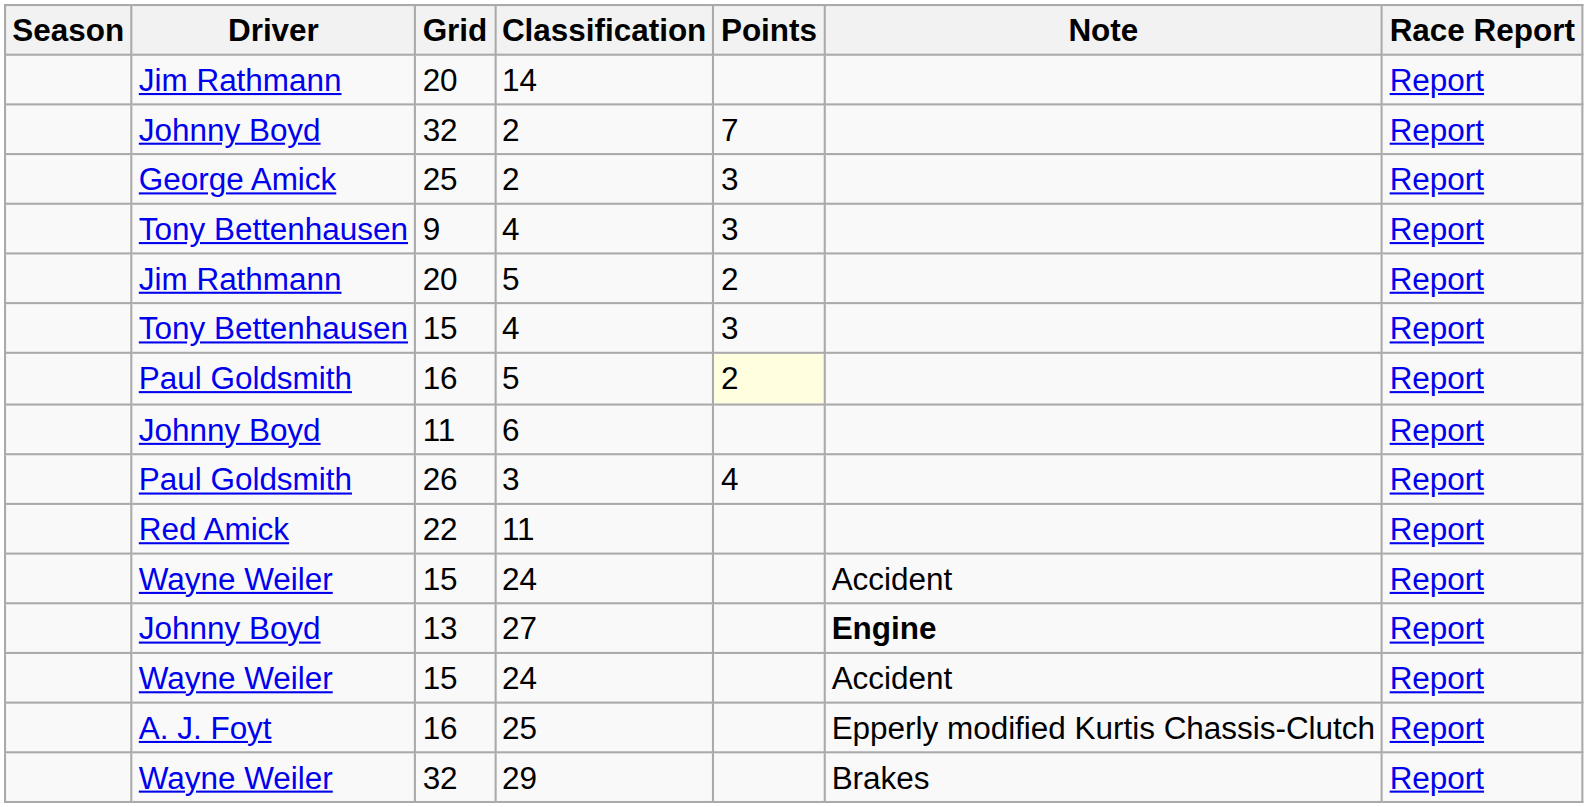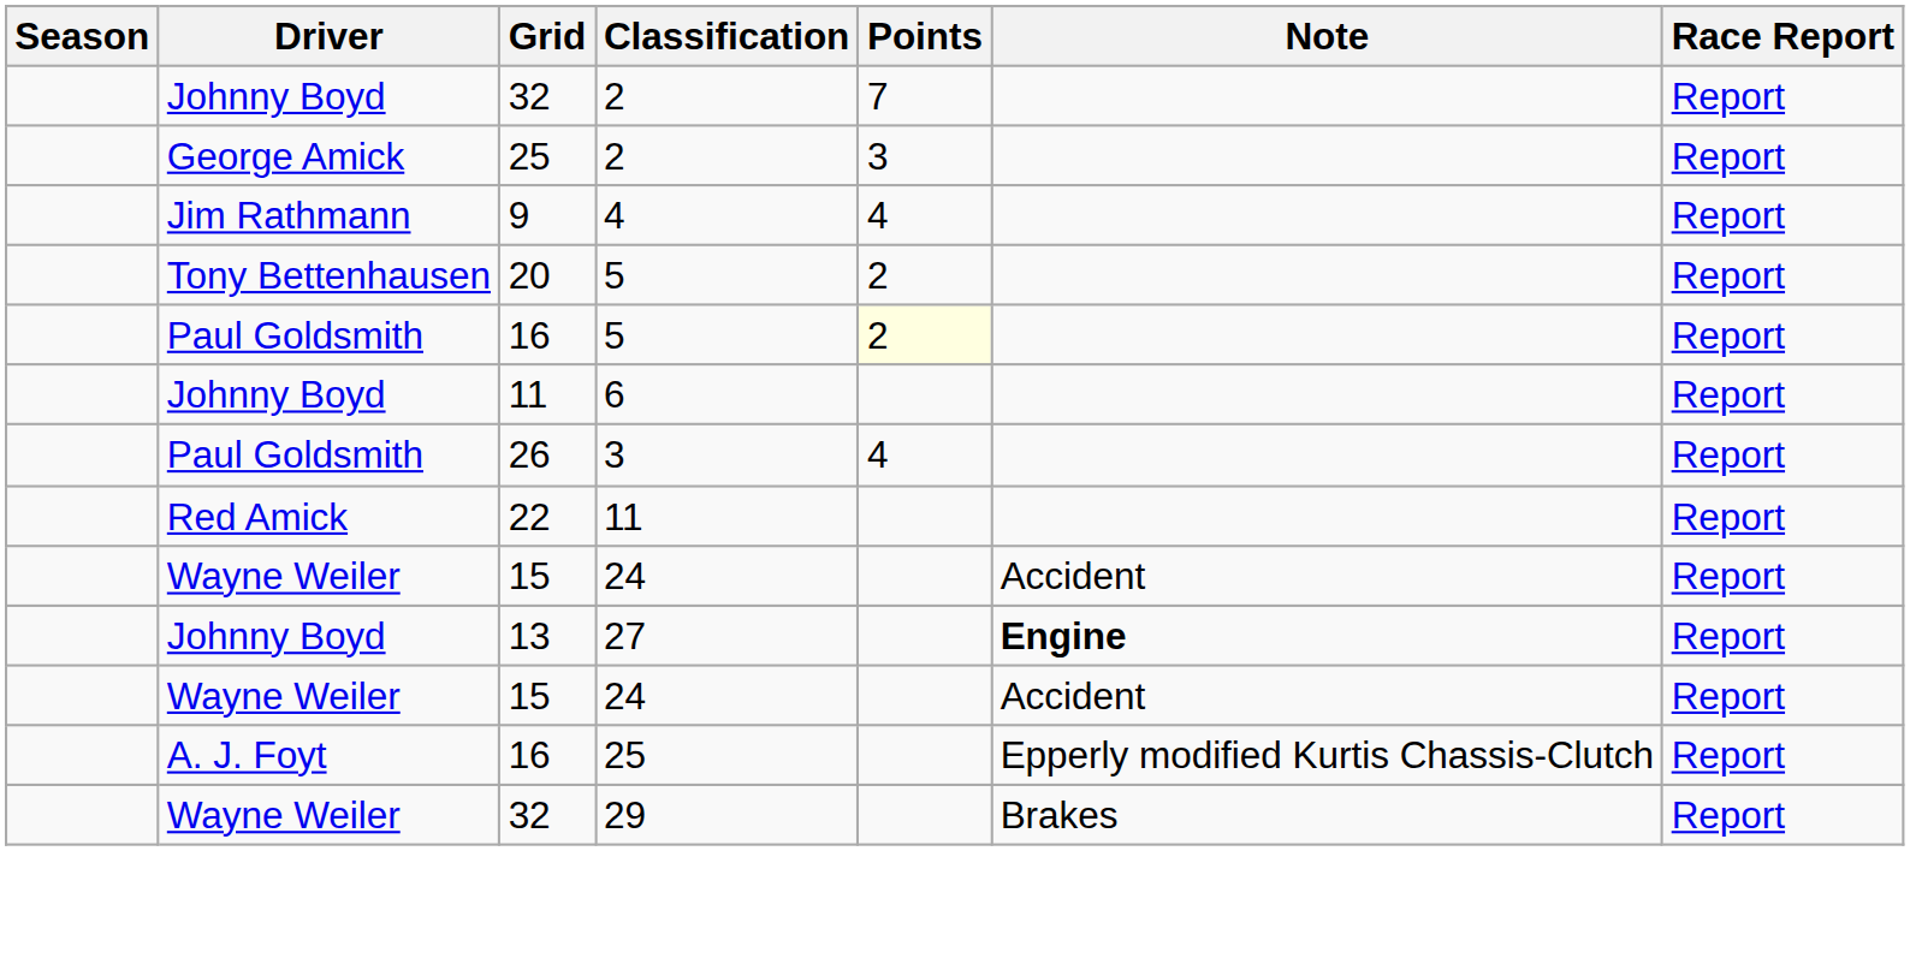- row: Jim Rathmann | 20 | 14 | Report
9 / 4 | Driver: Tony Bettenhausen -> Jim Rathmann
9 / 4 | Points: 3 -> 4
20 / 5 | Driver: Jim Rathmann -> Tony Bettenhausen
- row: Tony Bettenhausen | 15 | 4 | 3 | Report
